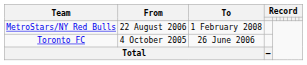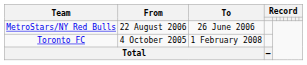MetroStars/NY Red Bulls | To: 1 February 2008 -> 26 June 2006
Toronto FC | To: 26 June 2006 -> 1 February 2008
